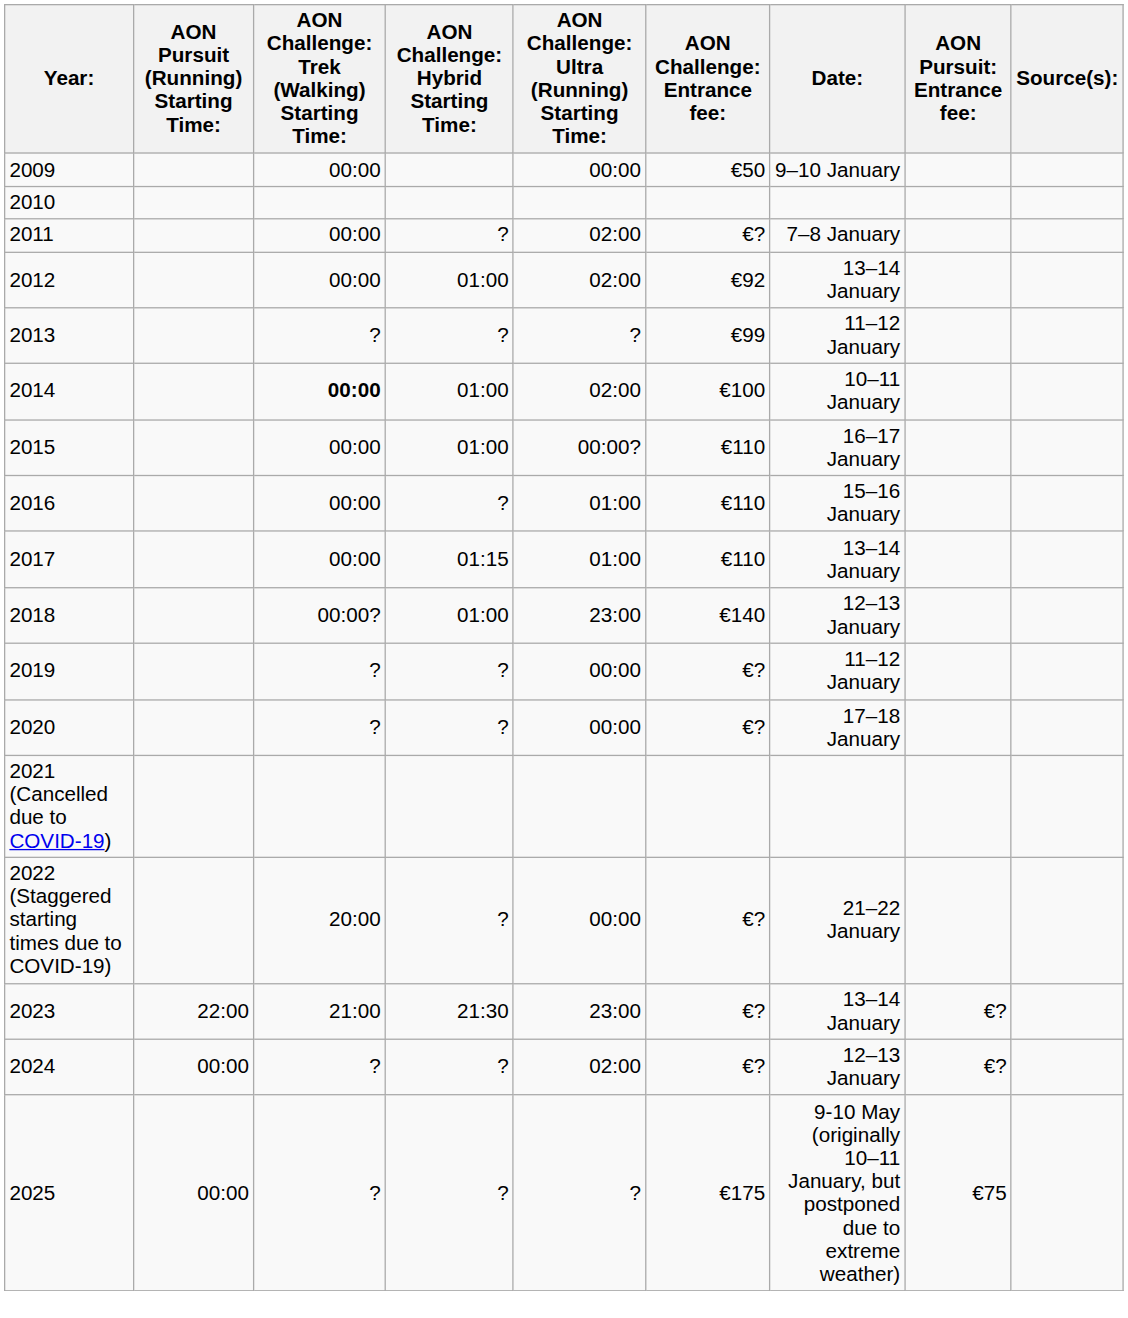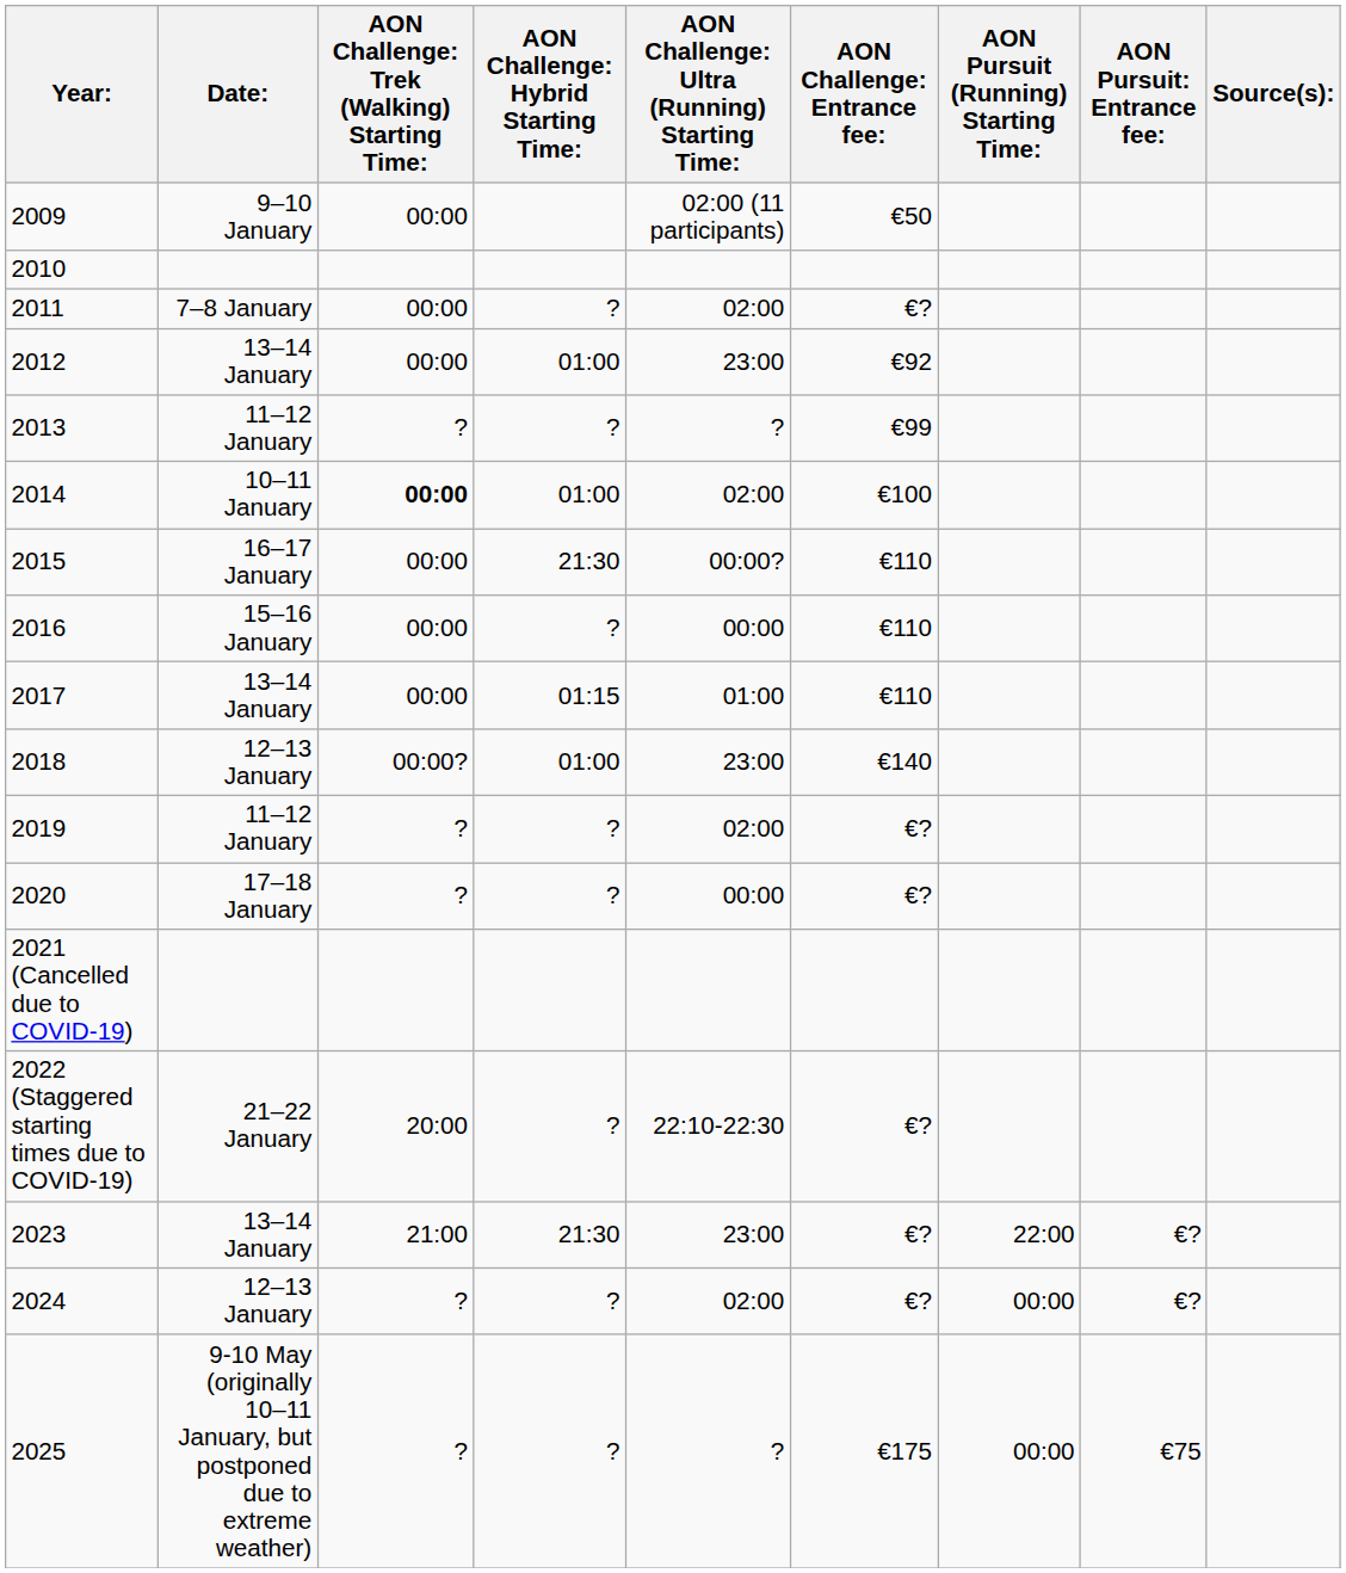columns swapped: Date: <-> AON Pursuit (Running) Starting Time:
2009 | column 5: 00:00 -> 02:00 (11 participants)
2012 | column 5: 02:00 -> 23:00
2015 | column 4: 01:00 -> 21:30
2016 | column 5: 01:00 -> 00:00
2019 | column 5: 00:00 -> 02:00
2022 (Staggered starting times due to COVID-19) | column 5: 00:00 -> 22:10-22:30
